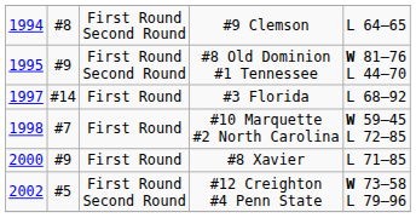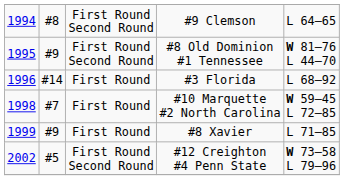#3 Florida | column 1: 1997 -> 1996
#8 Xavier | column 1: 2000 -> 1999
